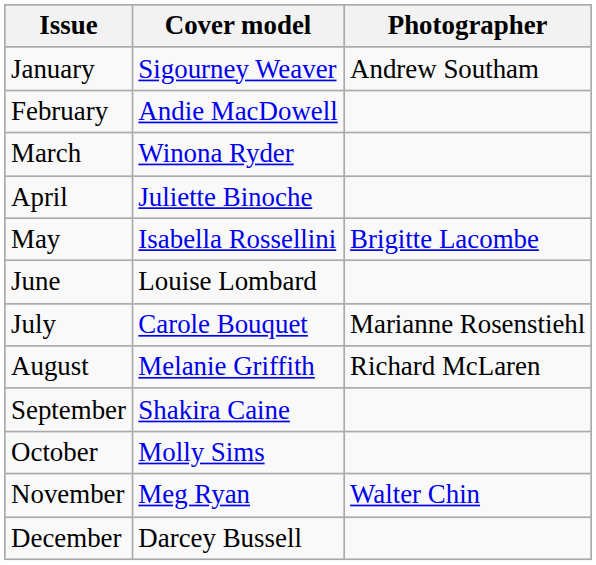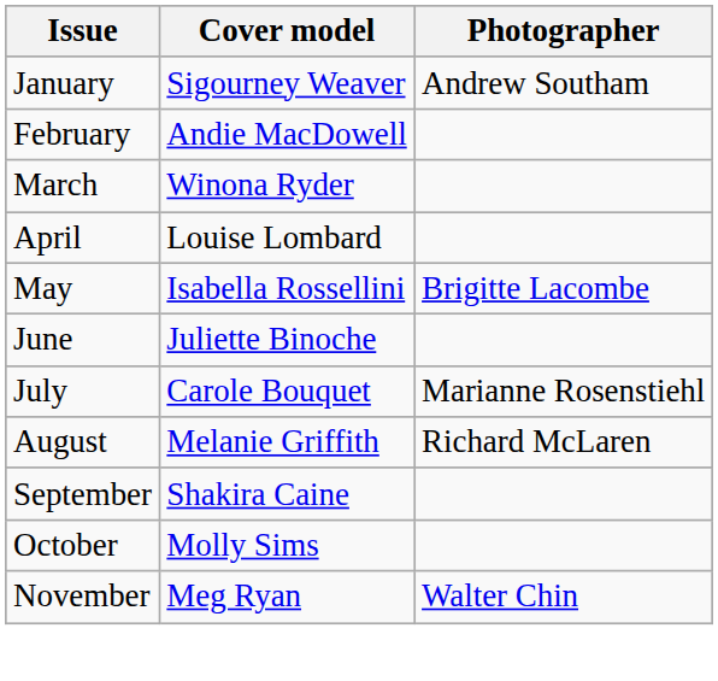April | Cover model: Juliette Binoche -> Louise Lombard
June | Cover model: Louise Lombard -> Juliette Binoche
- row: December | Darcey Bussell
